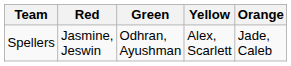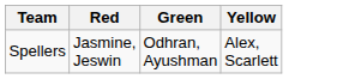- column: Orange | Jade, Caleb
